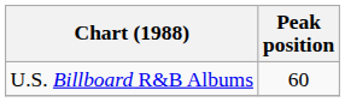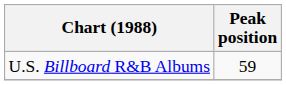U.S. Billboard R&B Albums | Peak position: 60 -> 59
